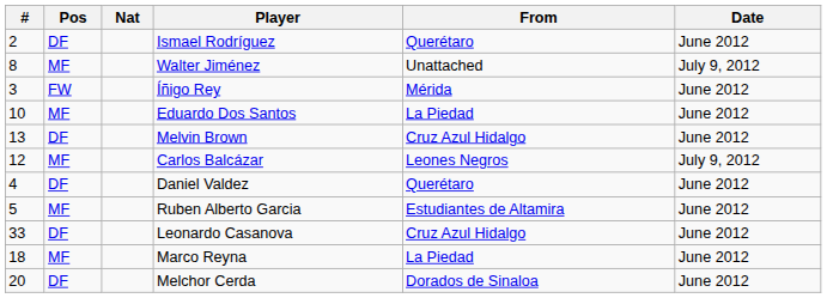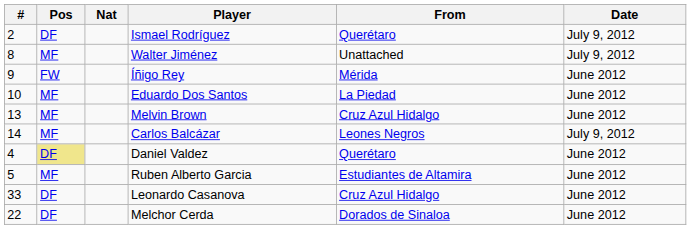Ismael Rodríguez | Date: June 2012 -> July 9, 2012
Íñigo Rey | #: 3 -> 9
Melvin Brown | Pos: DF -> MF
Carlos Balcázar | #: 12 -> 14
Daniel Valdez | Pos: no background -> khaki background
- row: 18 | MF | Marco Reyna | La Piedad | June 2012
Melchor Cerda | #: 20 -> 22
